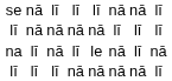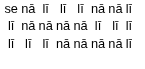- row: na | lī | nā | lī | le | nā | lī | nā
